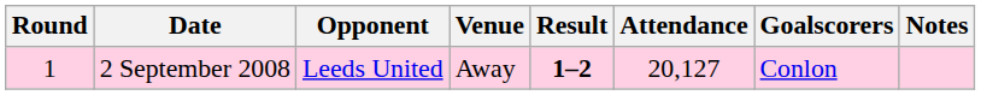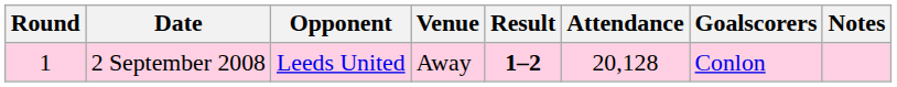2 September 2008 | Attendance: 20,127 -> 20,128
